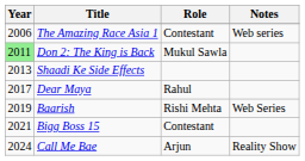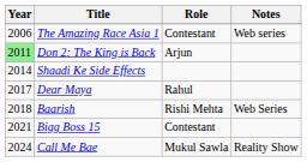Don 2: The King is Back | Role: Mukul Sawla -> Arjun
Shaadi Ke Side Effects | Year: 2013 -> 2014
Baarish | Year: 2019 -> 2018
Call Me Bae | Role: Arjun -> Mukul Sawla
